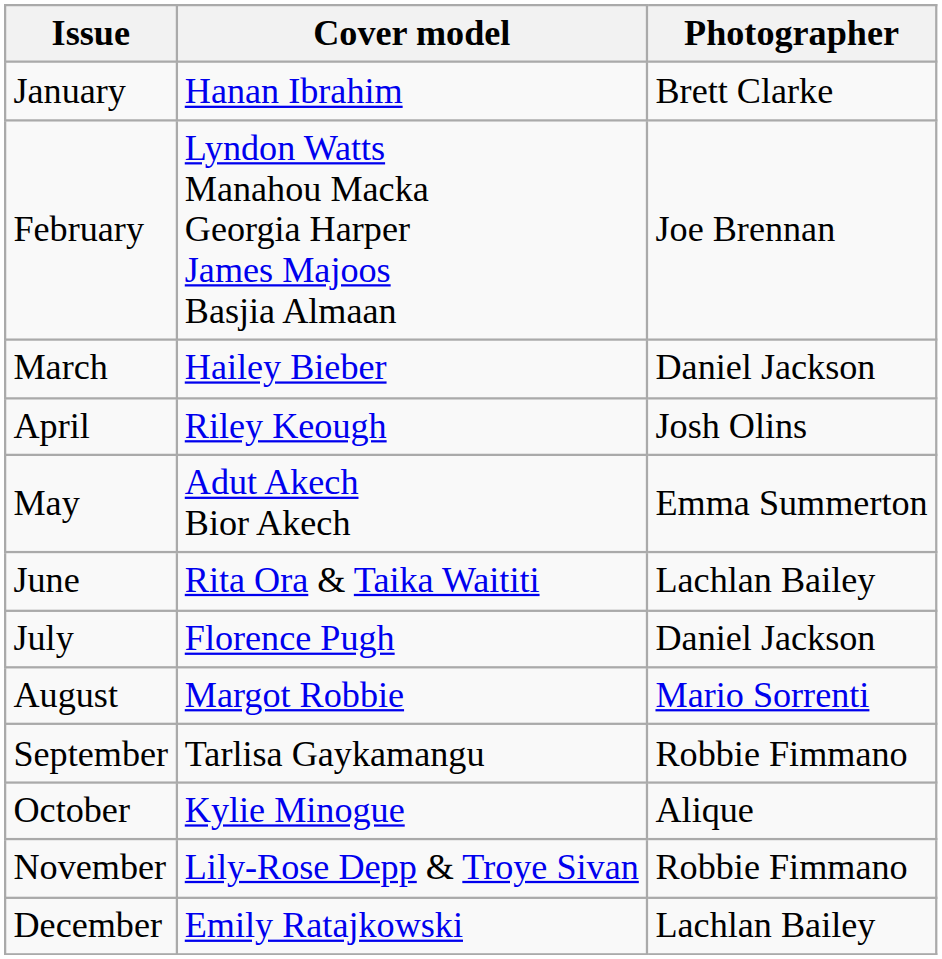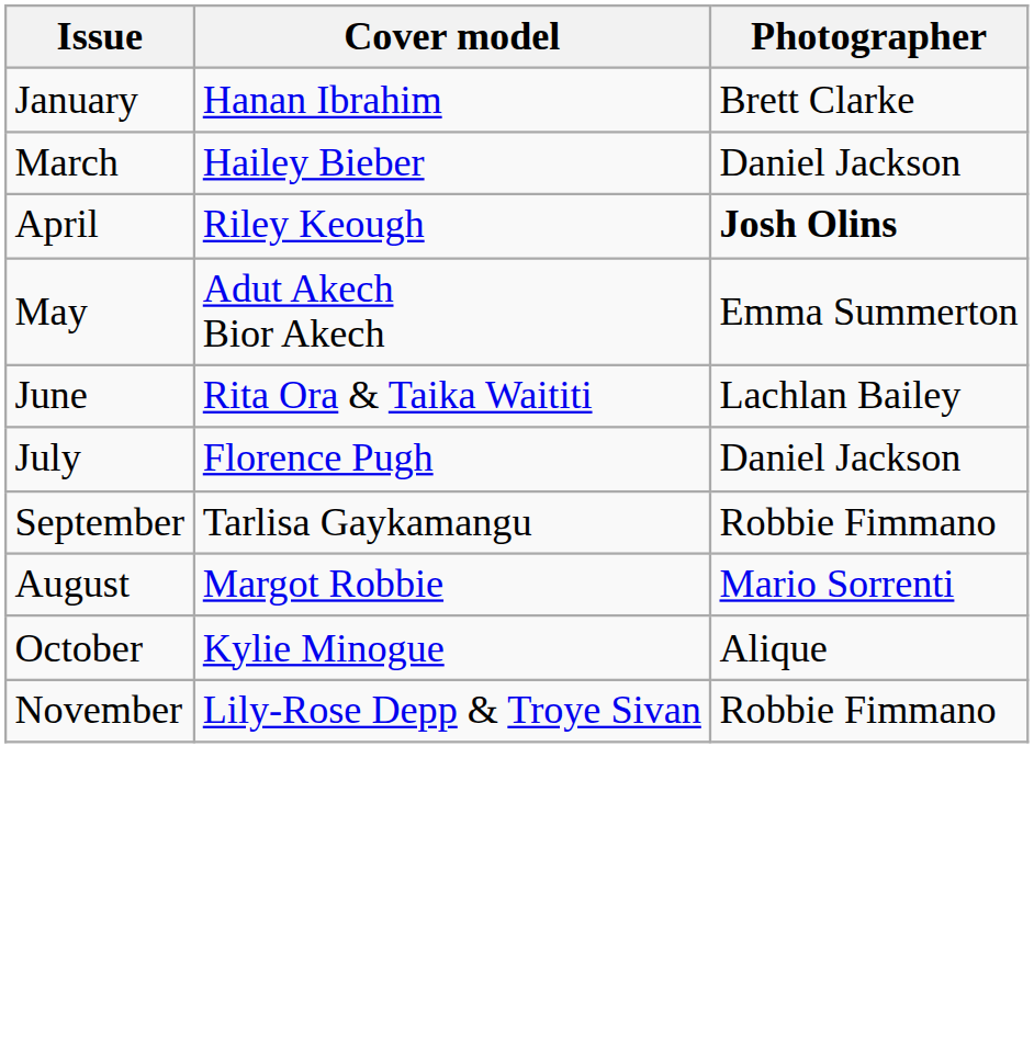- row: February | Lyndon Watts Manahou Macka Georgia Harper James Majoos Basjia Almaan | Joe Brennan
April | Photographer: normal -> bold
rows swapped: August <-> September
- row: December | Emily Ratajkowski | Lachlan Bailey
